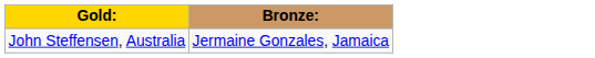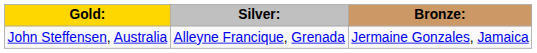+ column: Silver: | Alleyne Francique, Grenada
